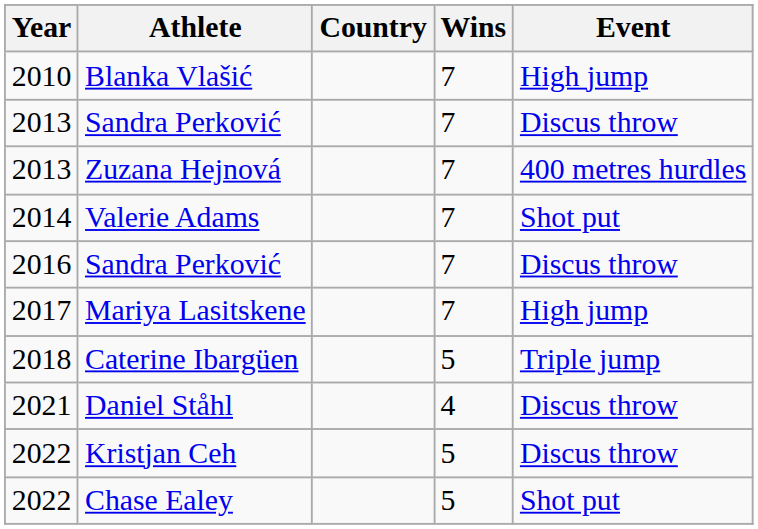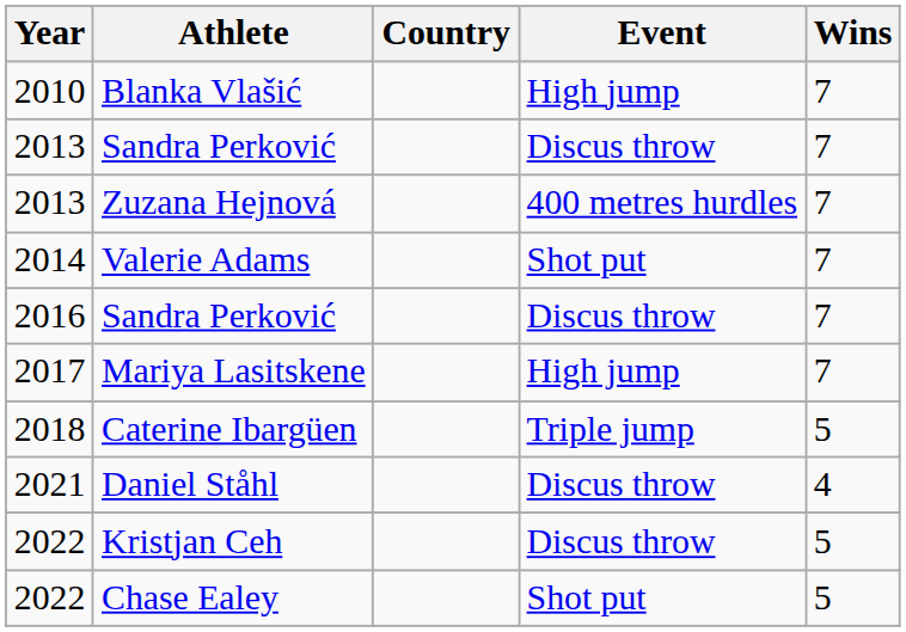columns swapped: Event <-> Wins
